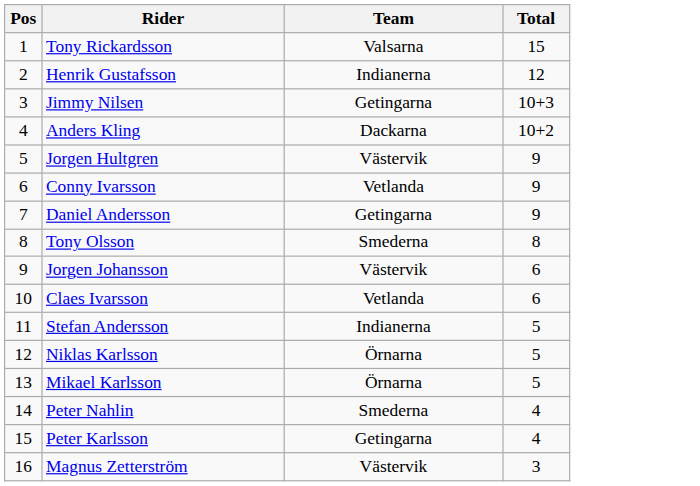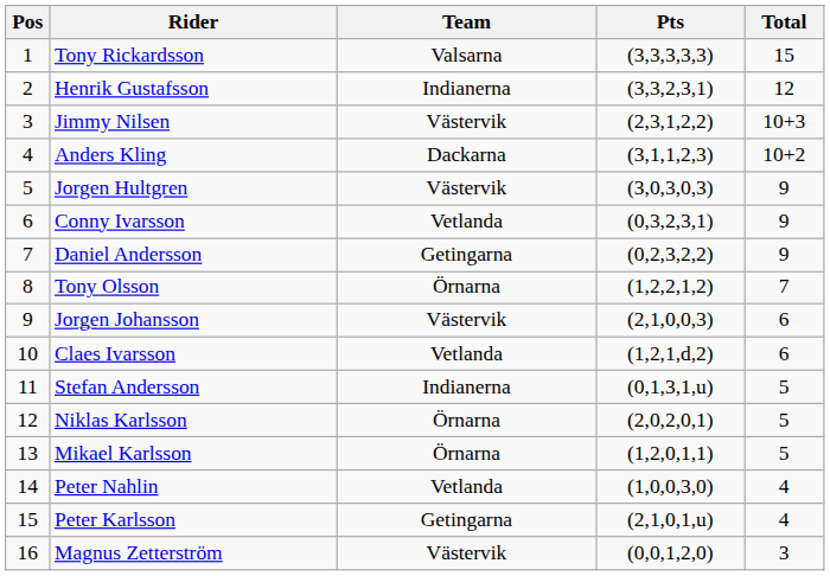+ column: Pts | (3,3,3,3,3) | (3,3,2,3,1) | (2,3,1,2,2) | (3,1,1,2,3) | (3,0,3,0,3) | (0,3,2,3,1) | (0,2,3,2,2) | (1,2,2,1,2) | (2,1,0,0,3) | (1,2,1,d,2) | (0,1,3,1,u) | (2,0,2,0,1) | (1,2,0,1,1) | (1,0,0,3,0) | (2,1,0,1,u) | (0,0,1,2,0)
Jimmy Nilsen | Team: Getingarna -> Västervik
Tony Olsson | Team: Smederna -> Örnarna
Tony Olsson | Total: 8 -> 7
Peter Nahlin | Team: Smederna -> Vetlanda
